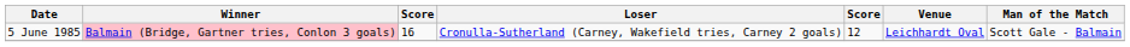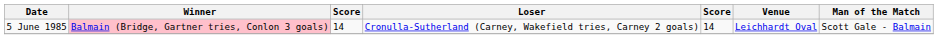5 June 1985 | column 3: 16 -> 14
5 June 1985 | column 5: 12 -> 14
